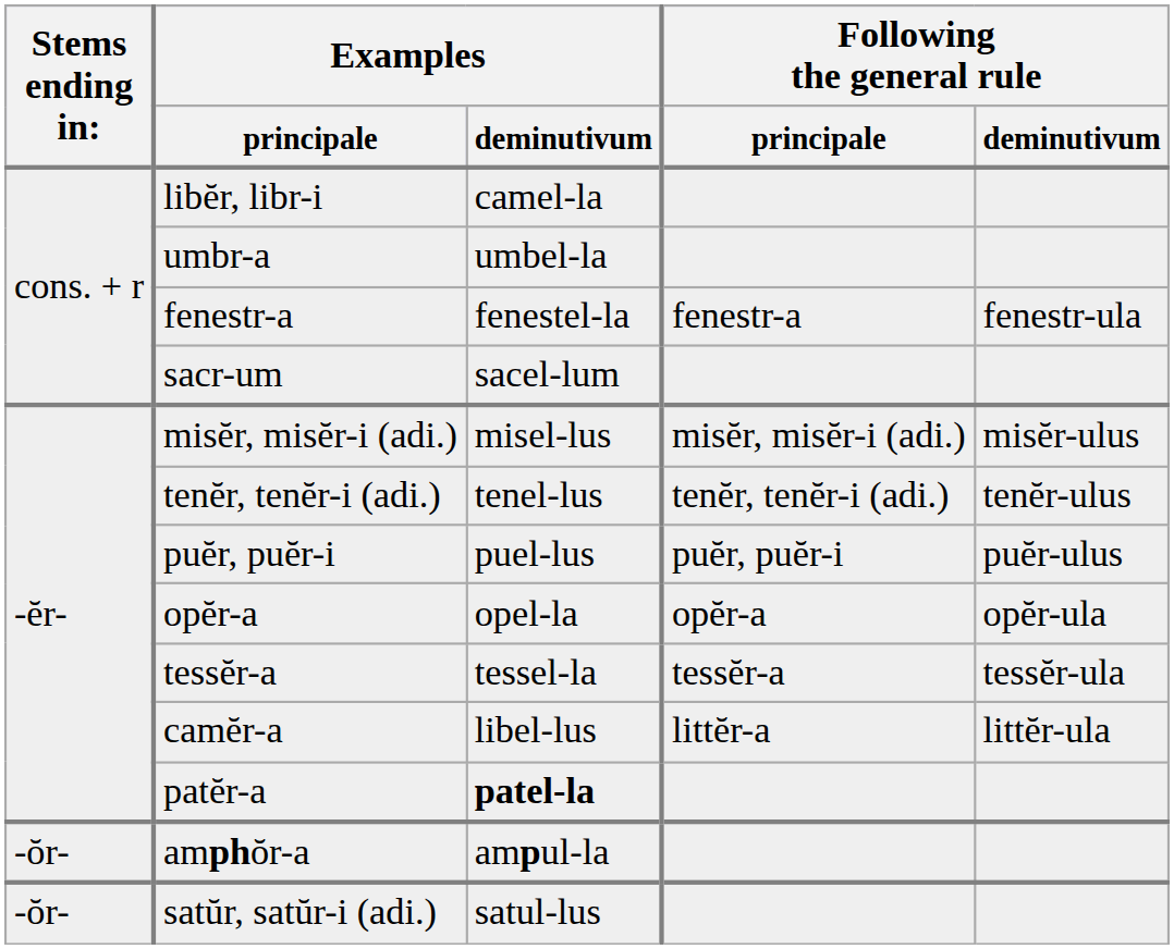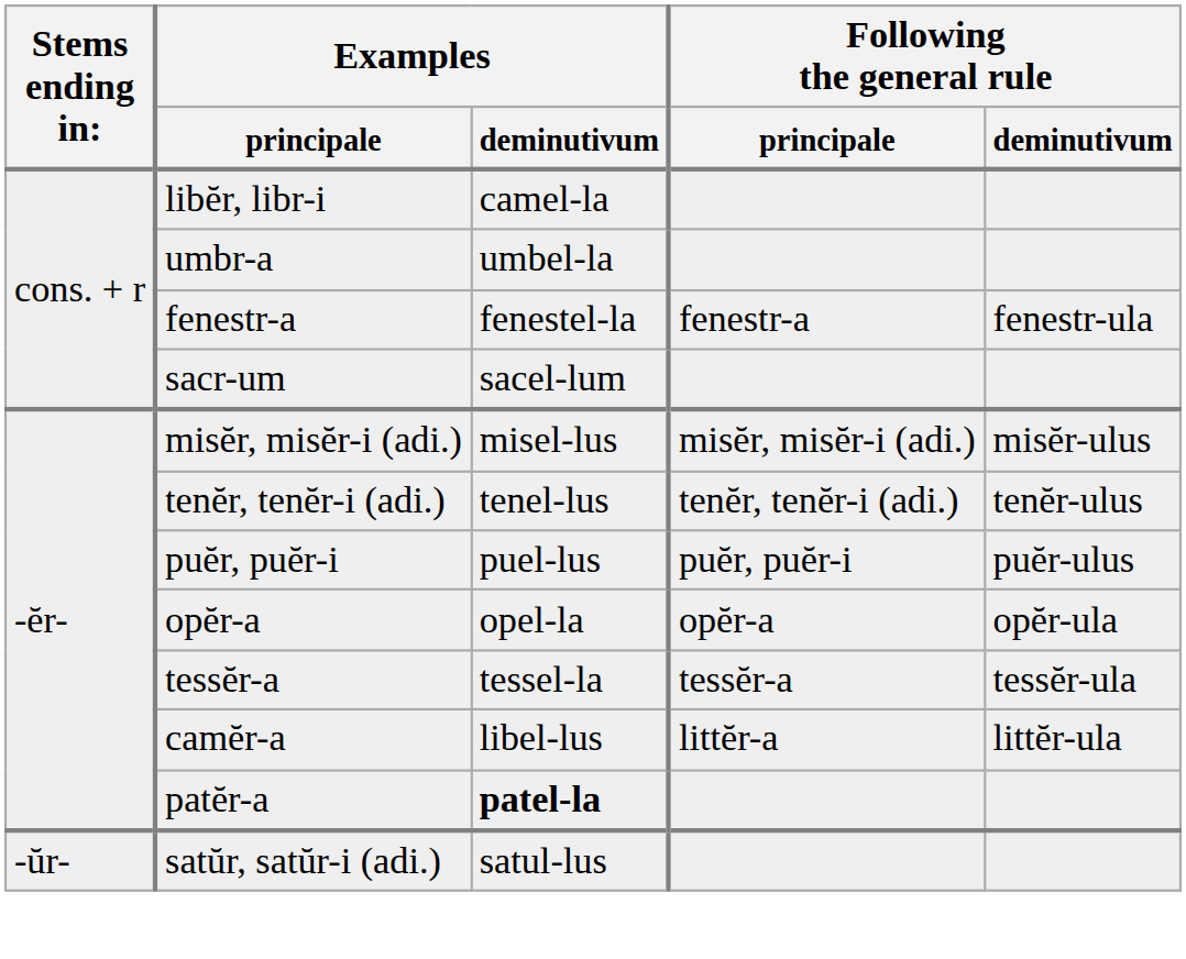- row: -ŏr- | amphŏr-a | ampul-la
satŭr, satŭr-i (adi.) | Stems ending in:: -ŏr- -> -ŭr-
